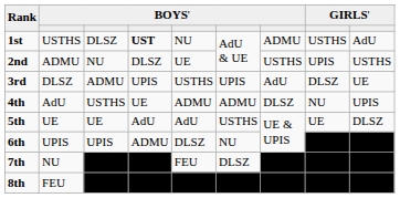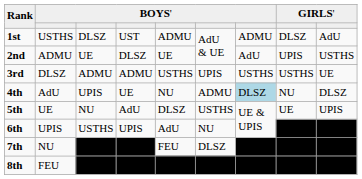1st | column 4: bold -> normal
1st | column 5: NU -> ADMU
1st | column 8: USTHS -> DLSZ
2nd | column 3: NU -> UE
2nd | column 7: USTHS -> AdU
3rd | column 4: UPIS -> ADMU
3rd | column 7: AdU -> USTHS
3rd | column 8: DLSZ -> USTHS
4th | column 3: USTHS -> UPIS
4th | column 5: ADMU -> NU
4th | column 7: no background -> lightblue background
4th | column 9: UPIS -> DLSZ
5th | column 3: UE -> NU
5th | column 5: AdU -> DLSZ
5th | column 9: DLSZ -> UPIS
6th | column 3: UPIS -> USTHS
6th | column 4: ADMU -> UPIS
6th | column 5: DLSZ -> AdU
